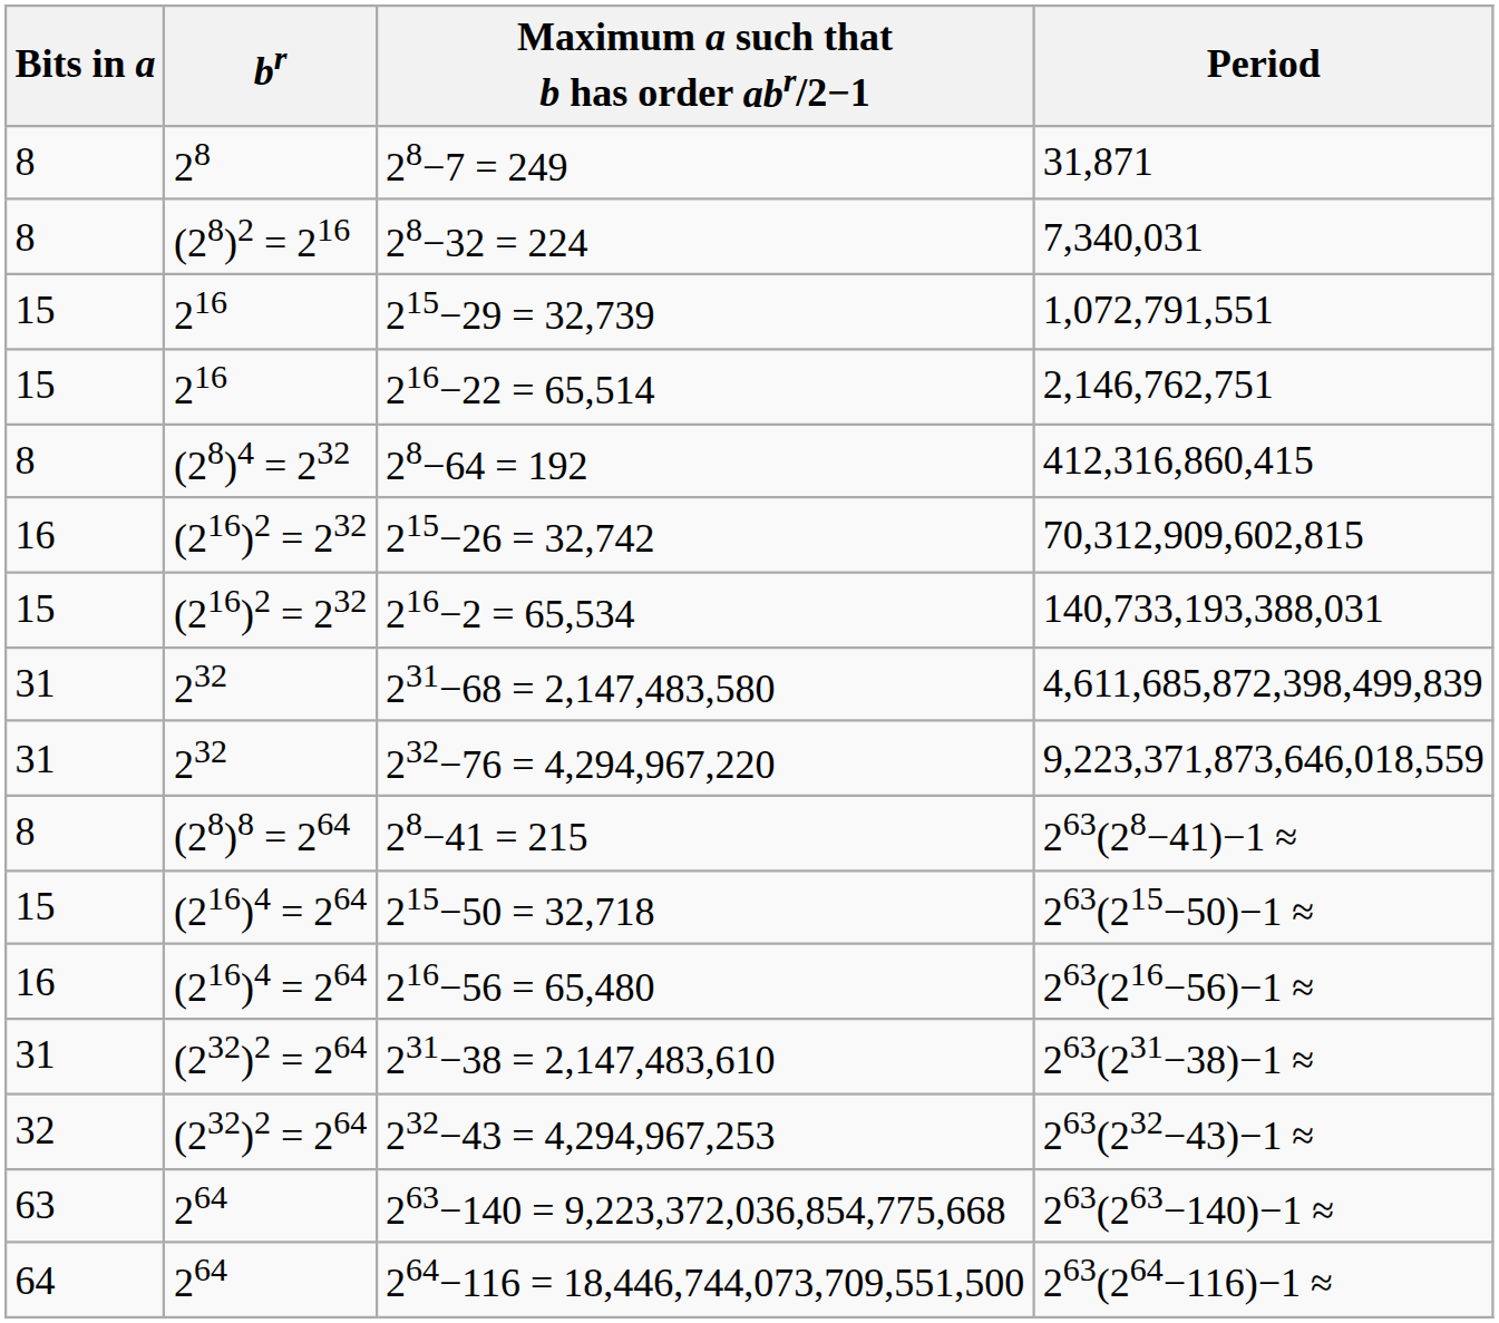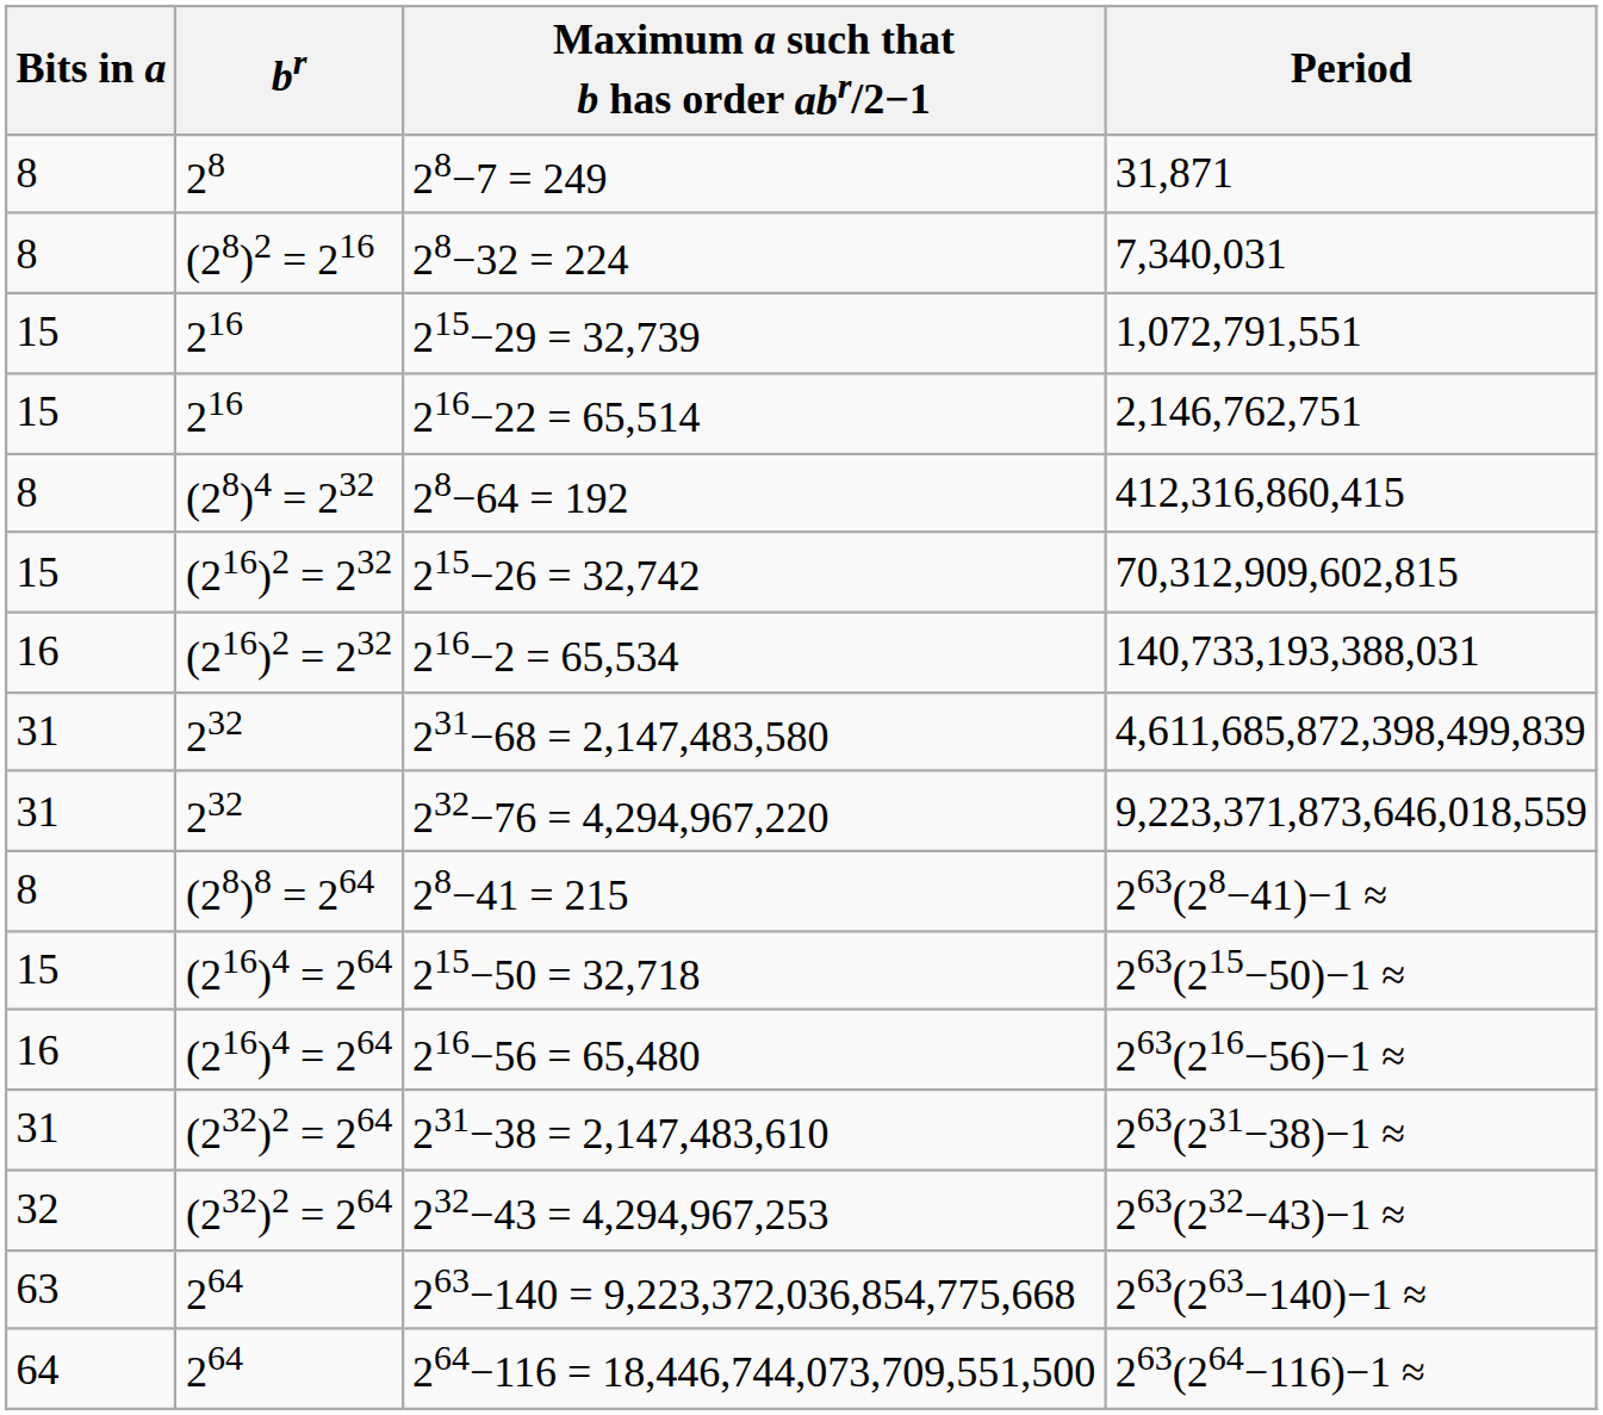215−26 = 32,742 | Bits in a: 16 -> 15
216−2 = 65,534 | Bits in a: 15 -> 16
